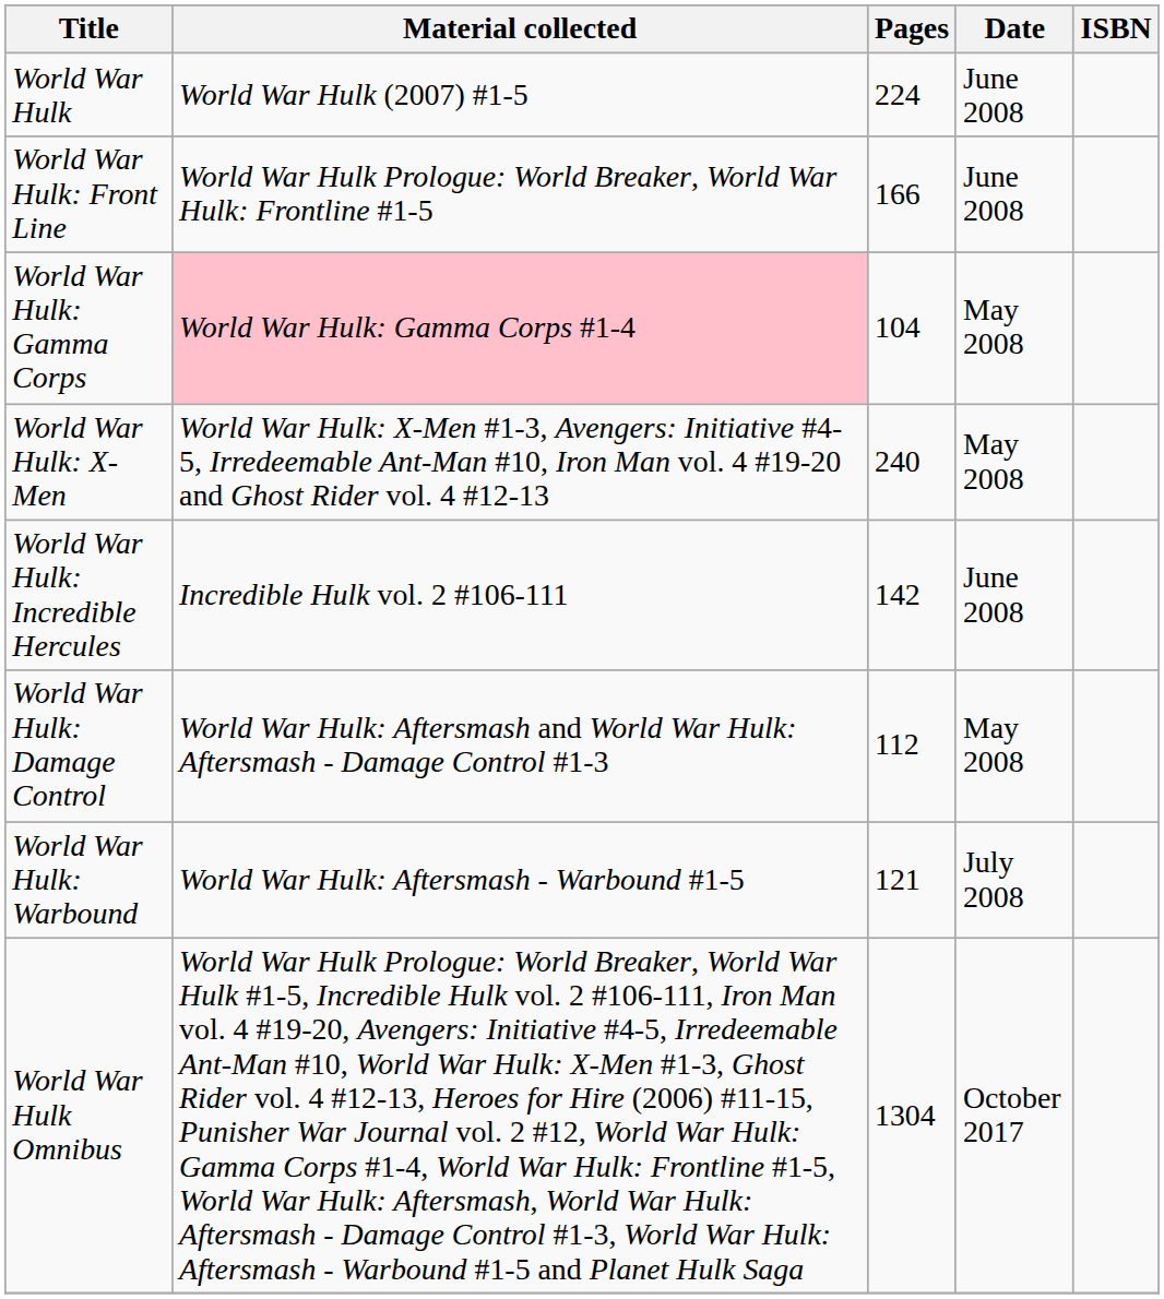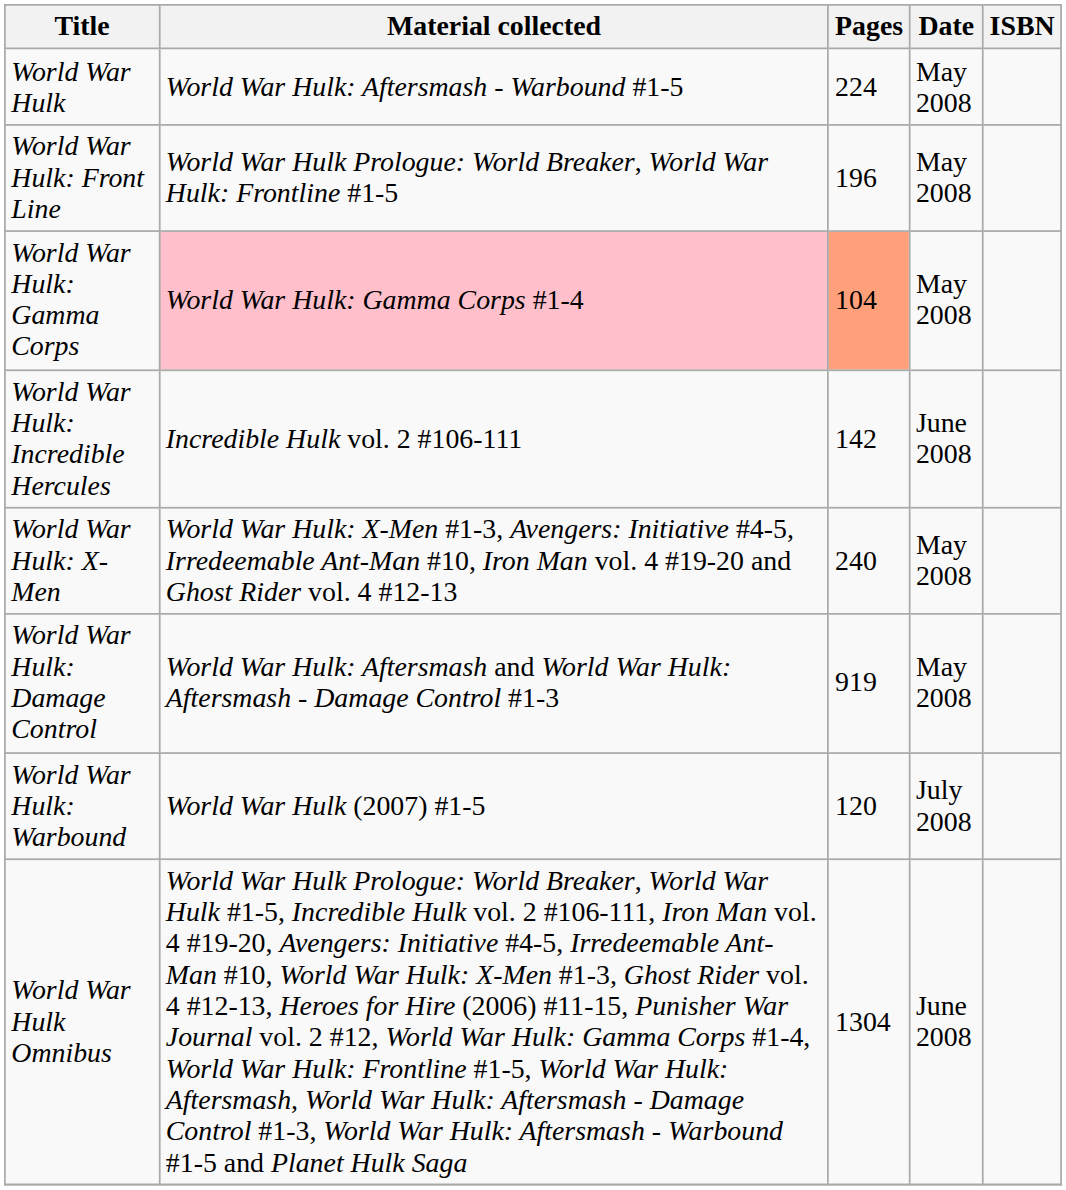World War Hulk | Material collected: World War Hulk (2007) #1-5 -> World War Hulk: Aftersmash - Warbound #1-5
World War Hulk | Date: June 2008 -> May 2008
World War Hulk: Front Line | Pages: 166 -> 196
World War Hulk: Front Line | Date: June 2008 -> May 2008
World War Hulk: Gamma Corps | Pages: no background -> lightsalmon background
rows swapped: World War Hulk: X-Men <-> World War Hulk: Incredible Hercules
World War Hulk: Damage Control | Pages: 112 -> 919
World War Hulk: Warbound | Material collected: World War Hulk: Aftersmash - Warbound #1-5 -> World War Hulk (2007) #1-5
World War Hulk: Warbound | Pages: 121 -> 120
World War Hulk Omnibus | Date: October 2017 -> June 2008
